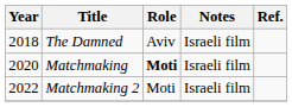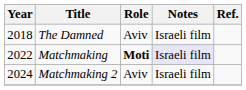Matchmaking | Year: 2020 -> 2022
Matchmaking | Notes: no background -> lavender background
Matchmaking 2 | Year: 2022 -> 2024
Matchmaking 2 | Role: Moti -> Aviv
